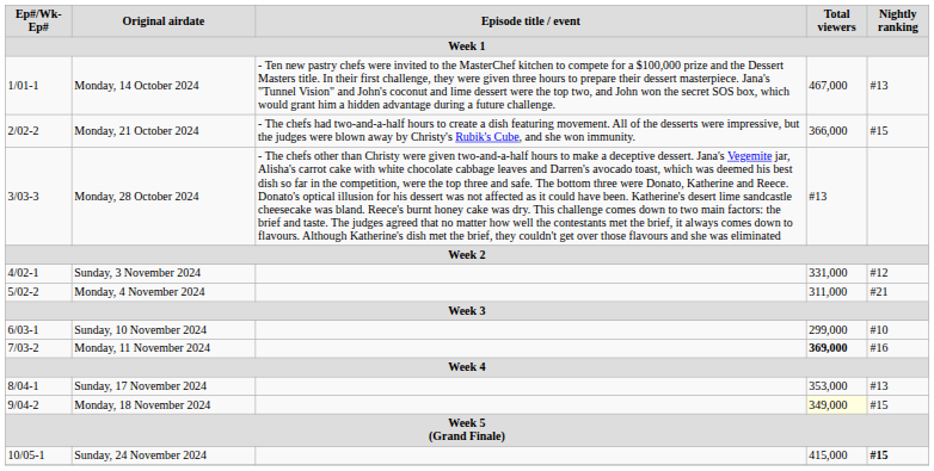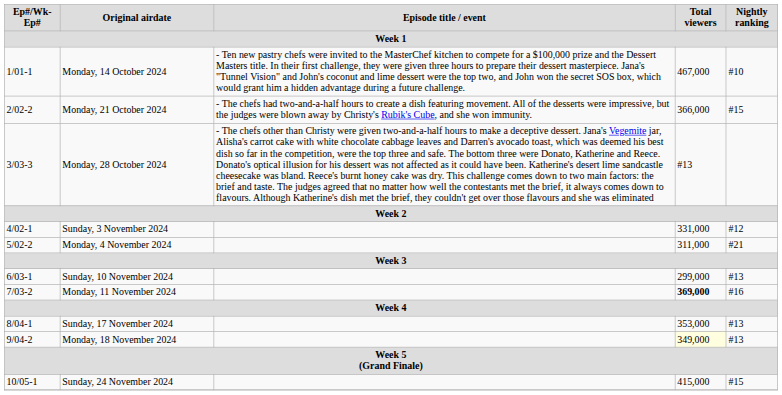Monday, 14 October 2024 | Nightly ranking: #13 -> #10
Sunday, 10 November 2024 | Nightly ranking: #10 -> #13
Monday, 18 November 2024 | Nightly ranking: #15 -> #13
Sunday, 24 November 2024 | Nightly ranking: bold -> normal
